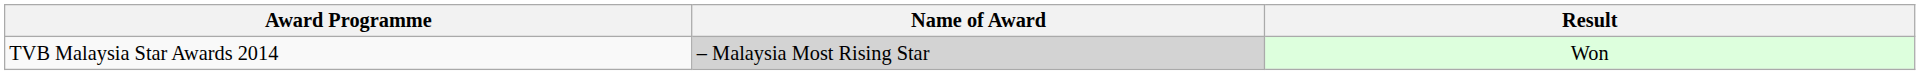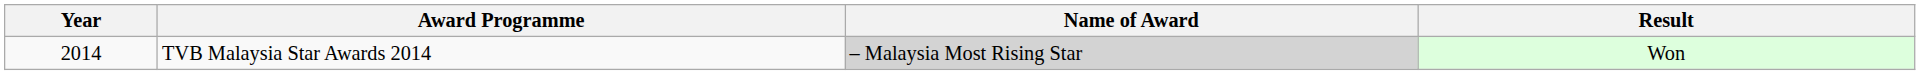+ column: Year | 2014
